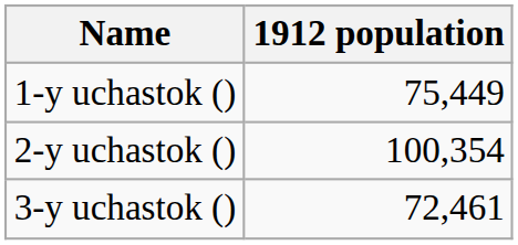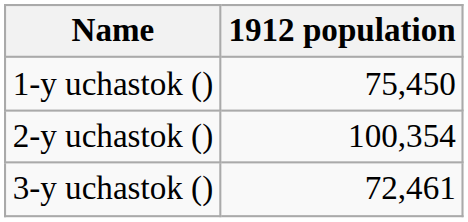1-y uchastok () | 1912 population: 75,449 -> 75,450
